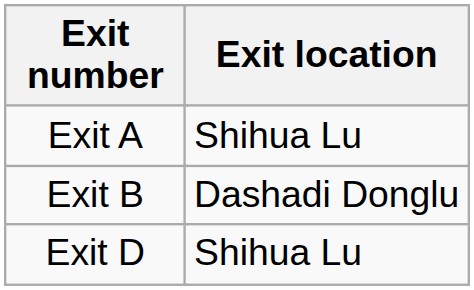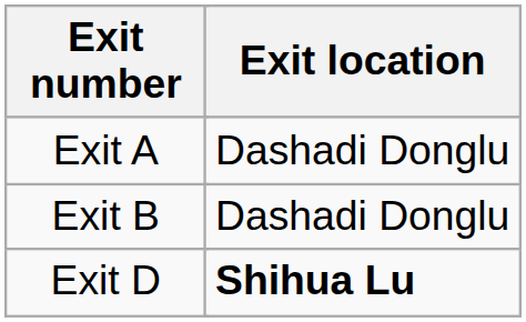Exit A | Exit location: Shihua Lu -> Dashadi Donglu
Exit D | Exit location: normal -> bold
